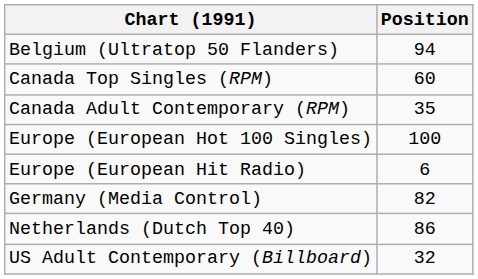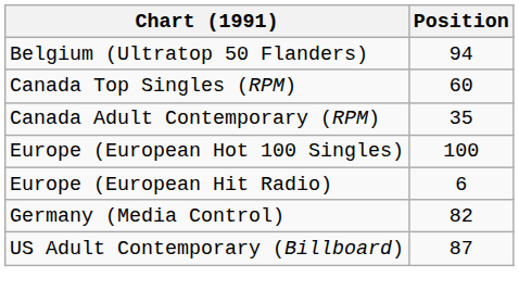- row: Netherlands (Dutch Top 40) | 86
US Adult Contemporary (Billboard) | Position: 32 -> 87
